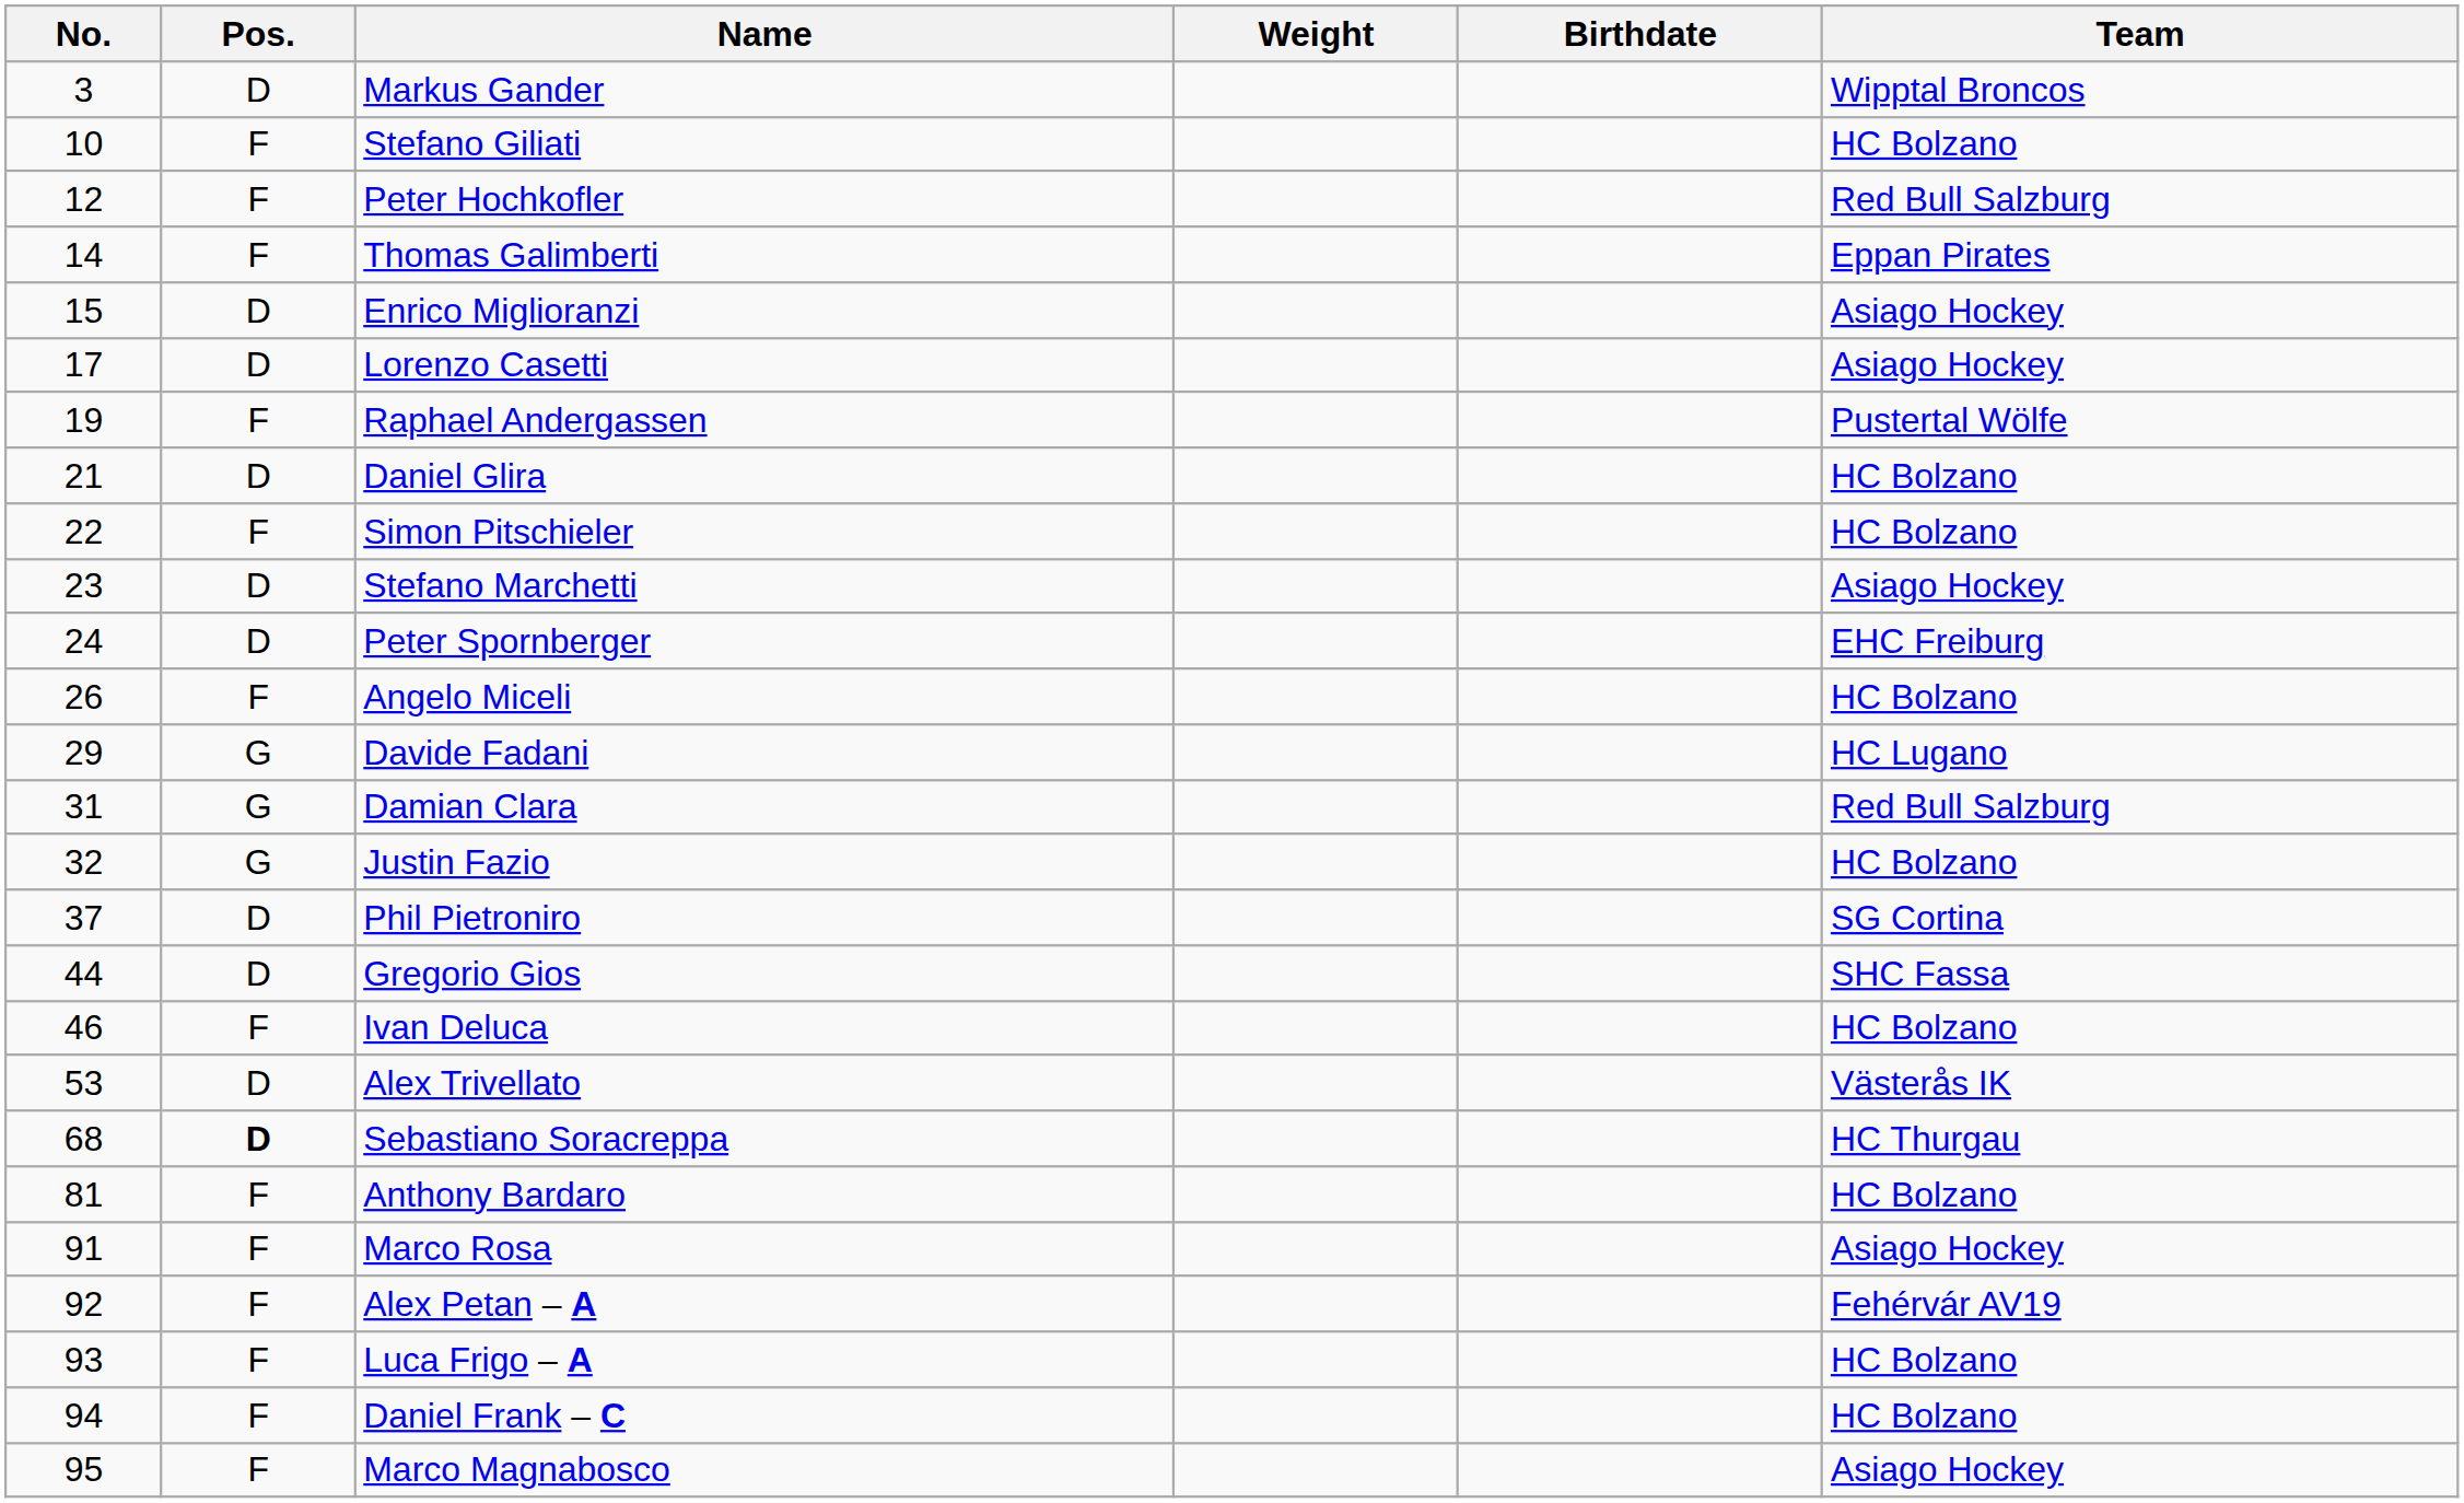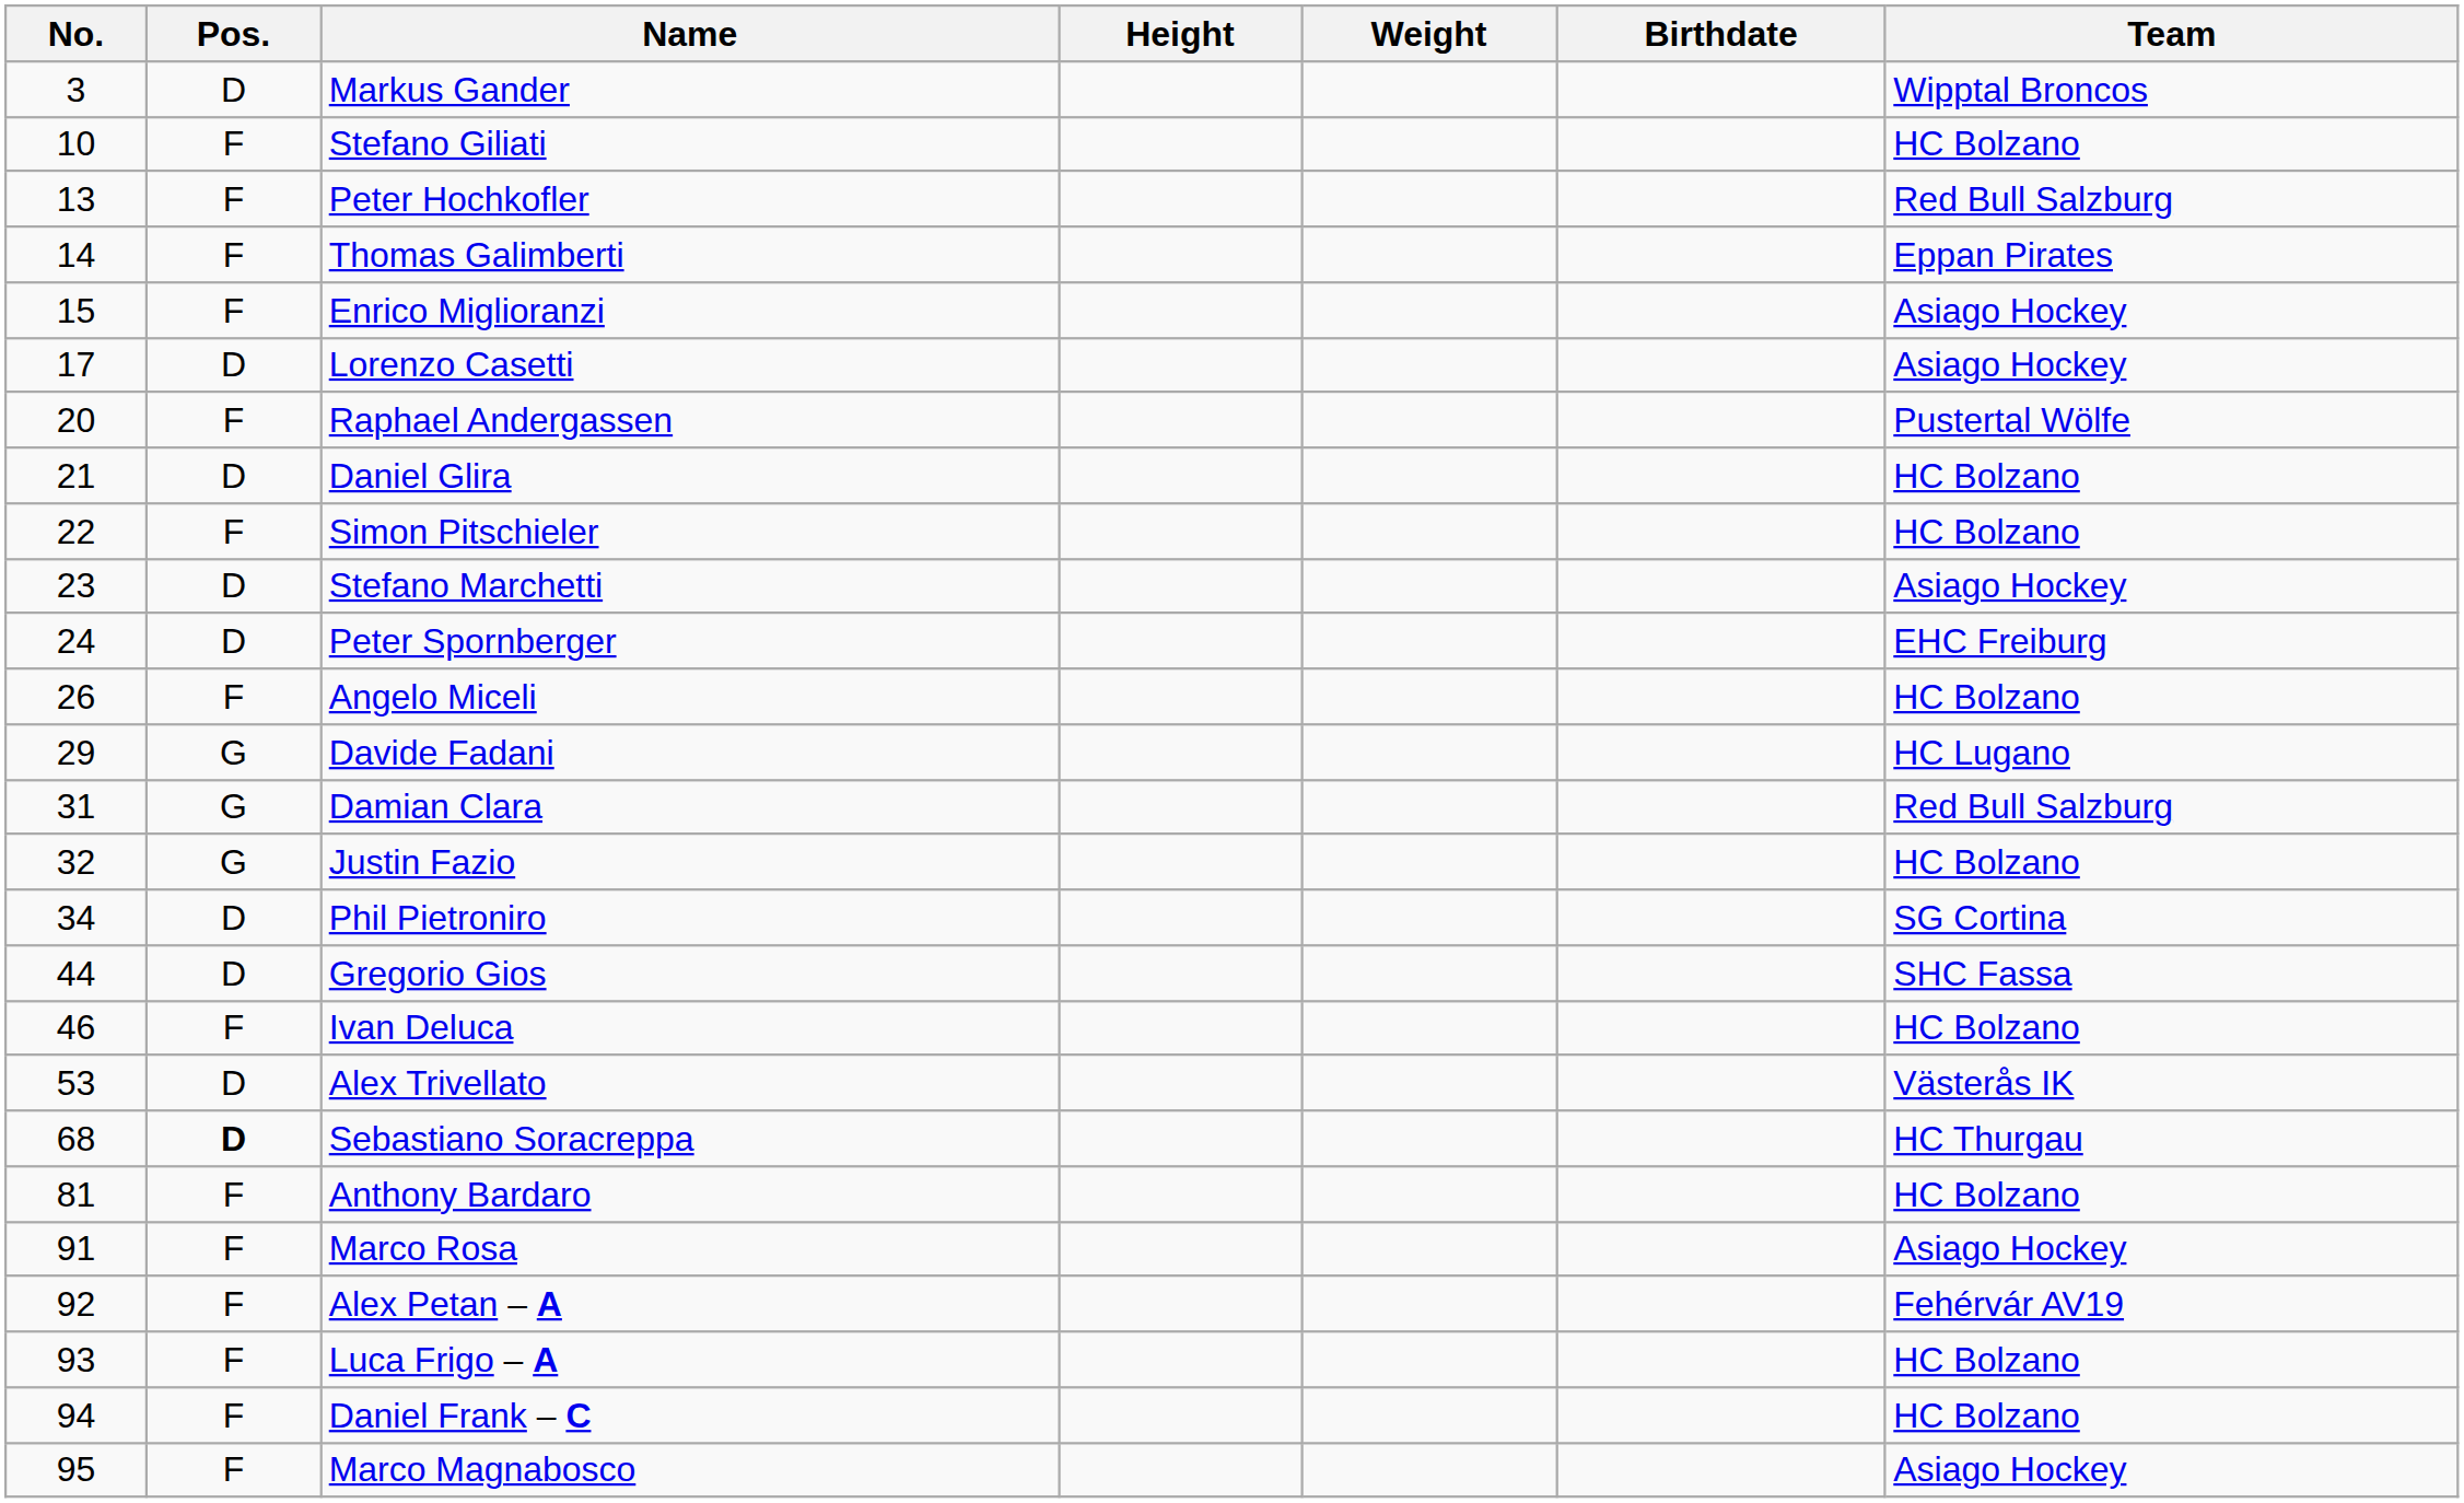+ column: Height
Peter Hochkofler | No.: 12 -> 13
Enrico Miglioranzi | Pos.: D -> F
Raphael Andergassen | No.: 19 -> 20
Phil Pietroniro | No.: 37 -> 34
